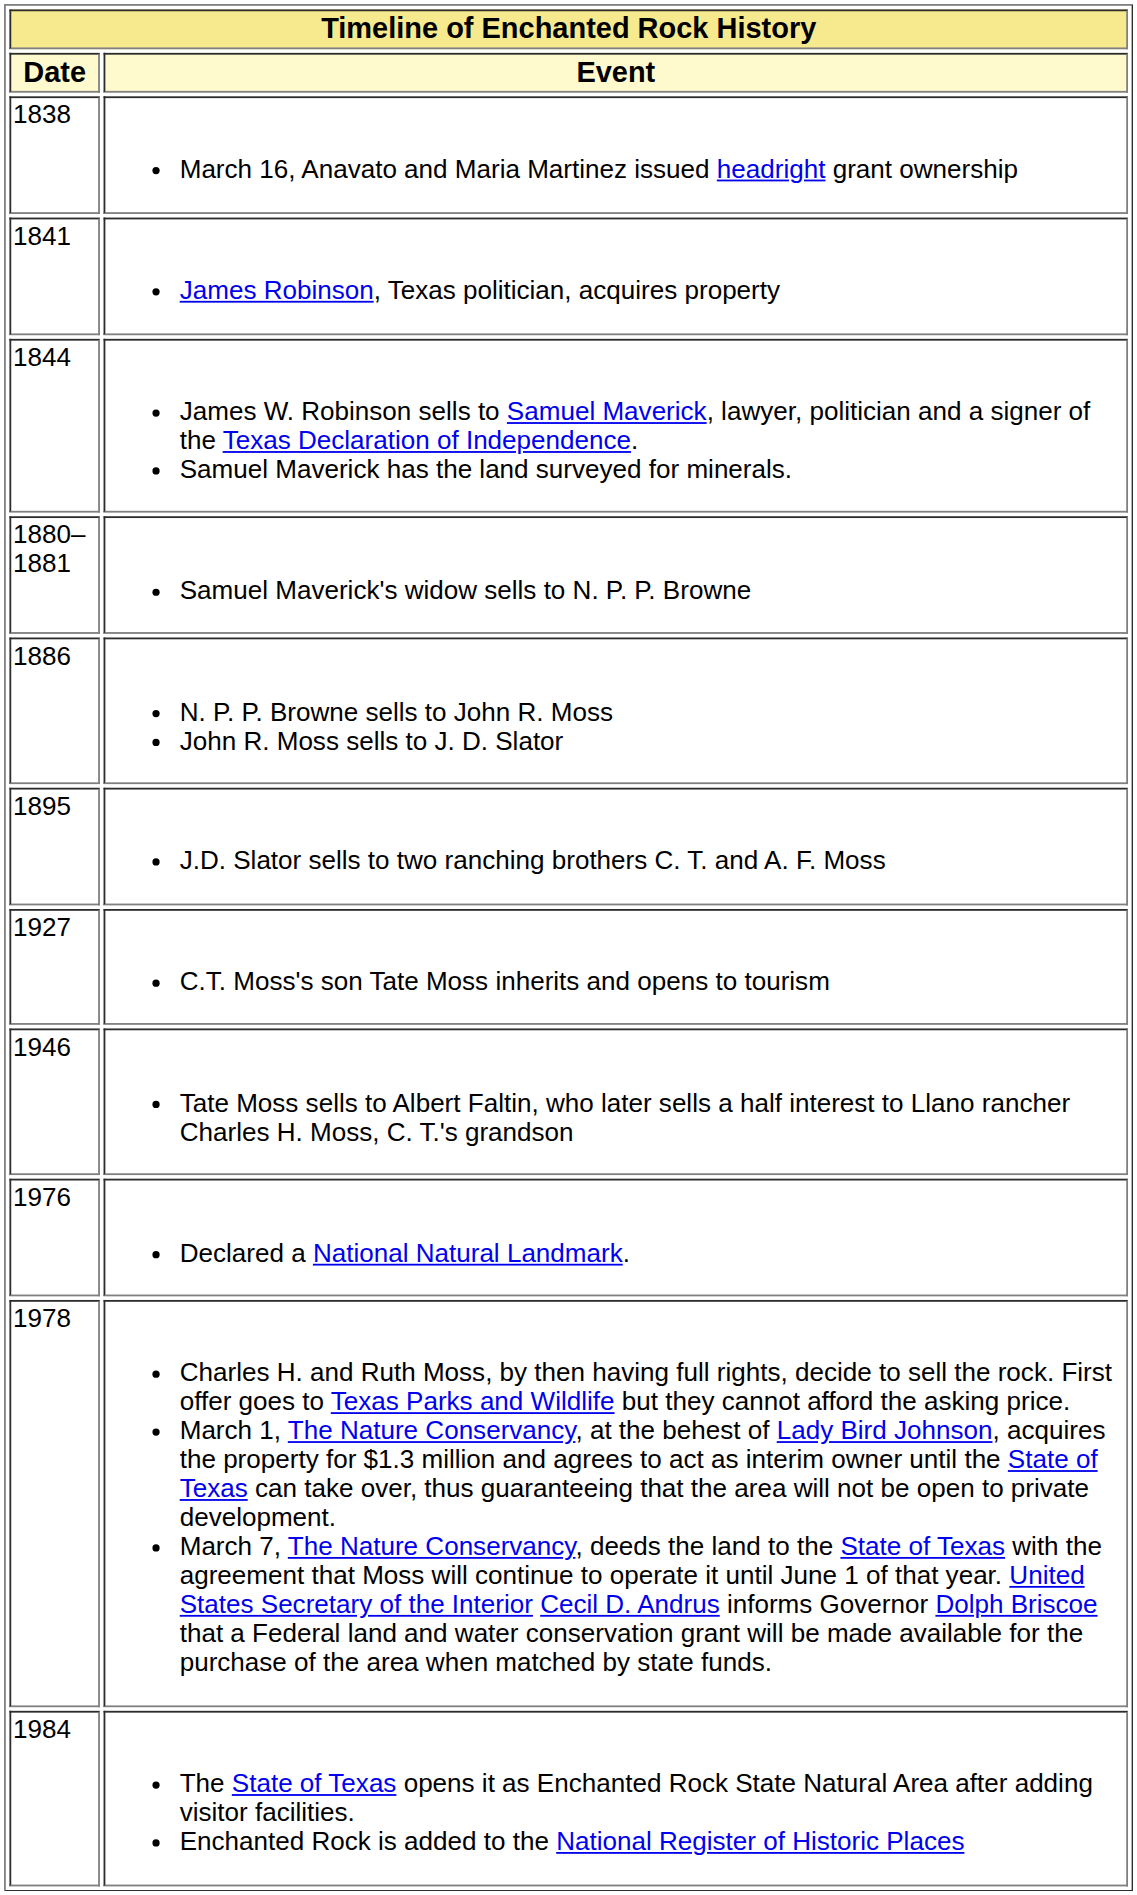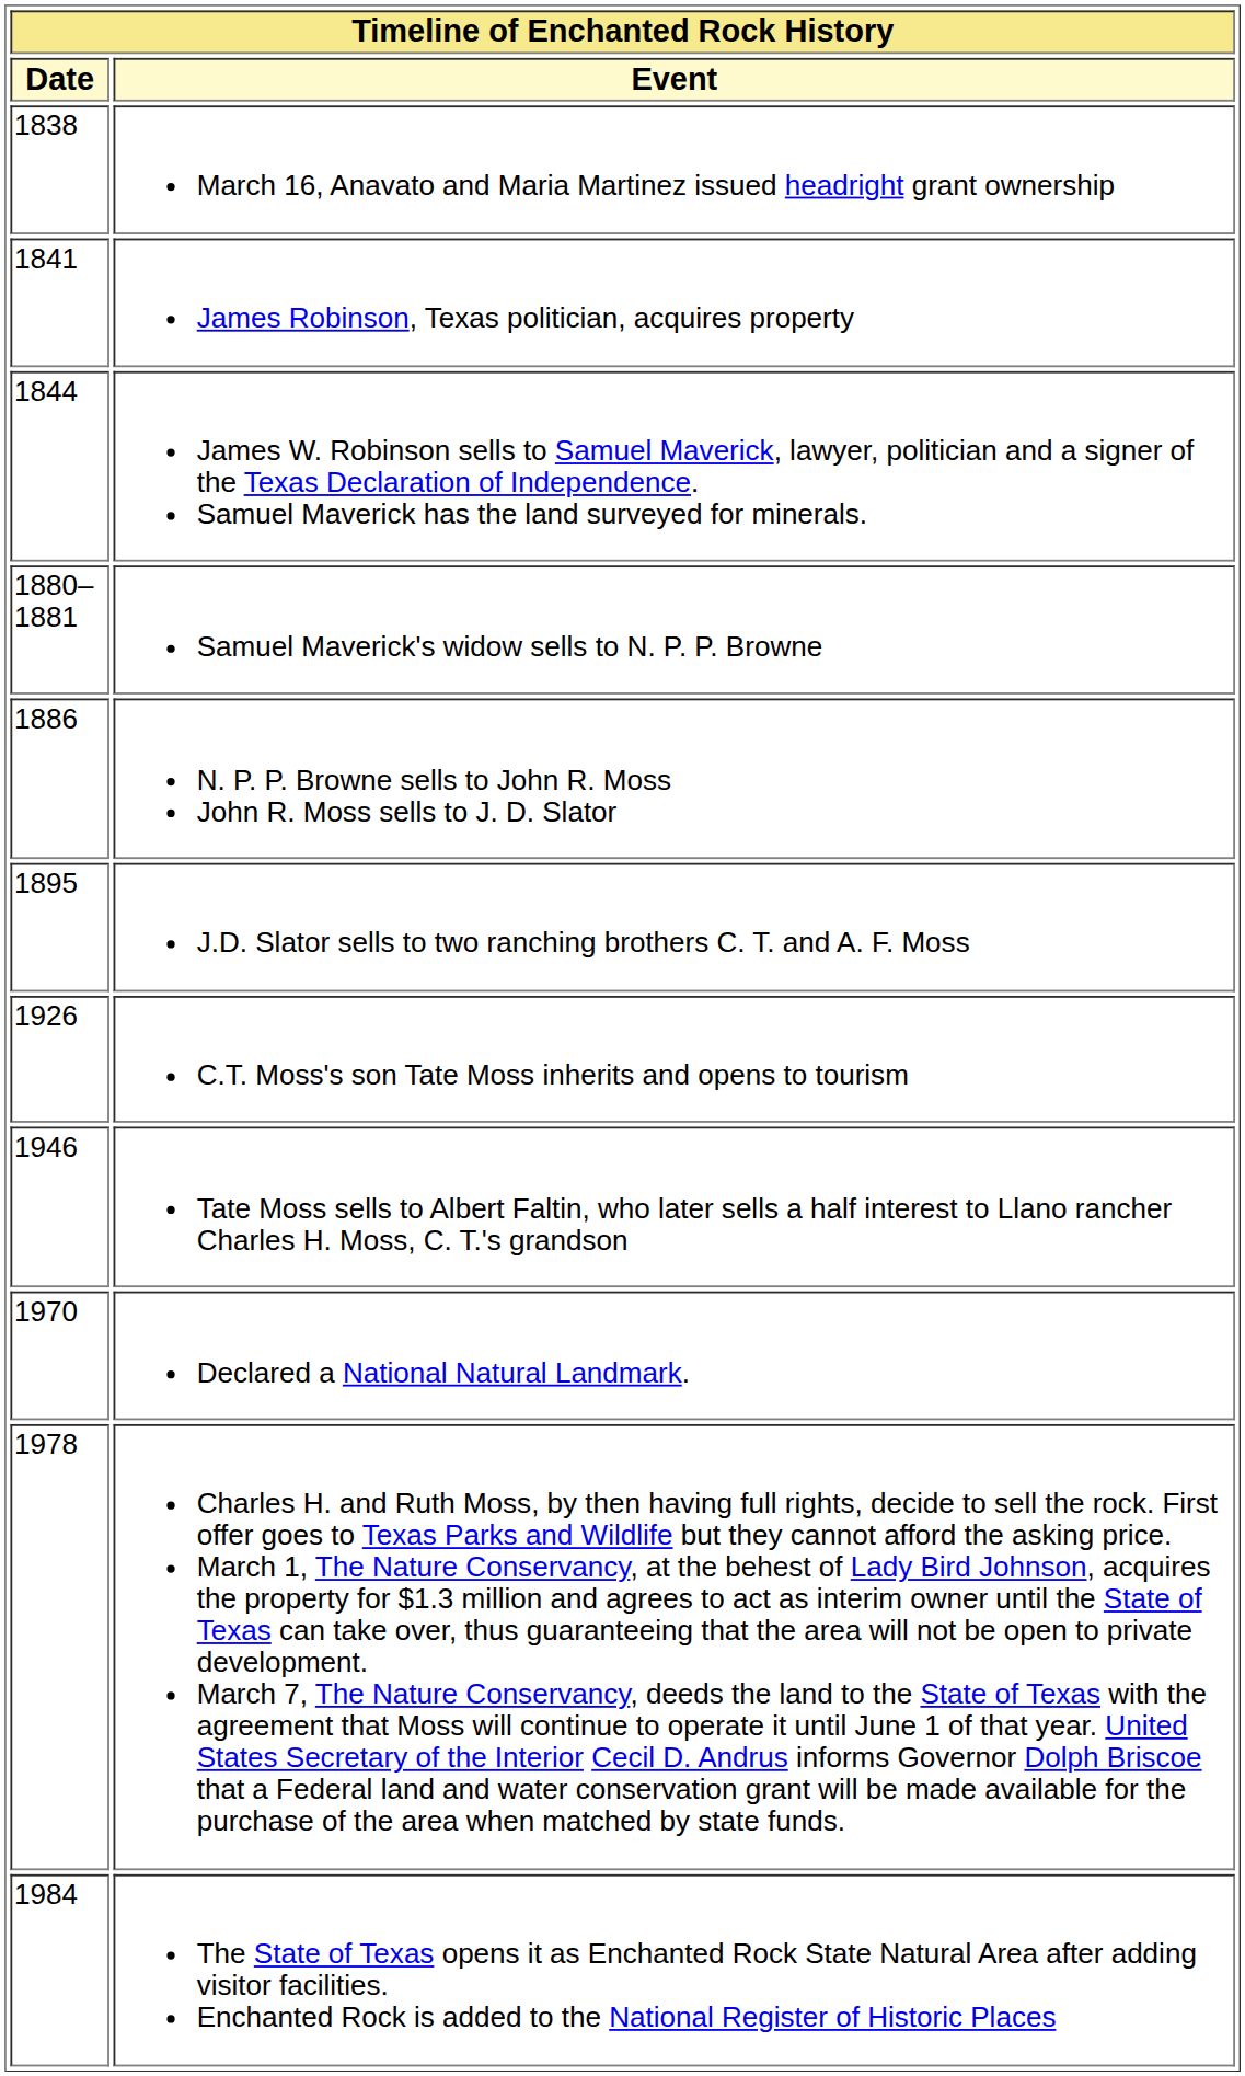C.T. Moss's son Tate Moss inherits and opens to tourism | Date: 1927 -> 1926
Declared a National Natural Landmark. | Date: 1976 -> 1970
